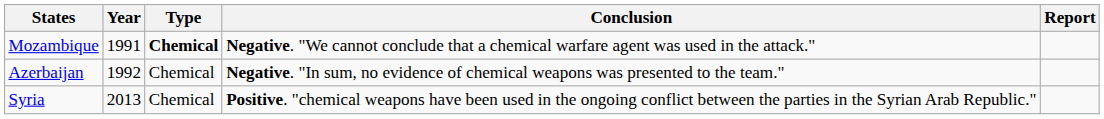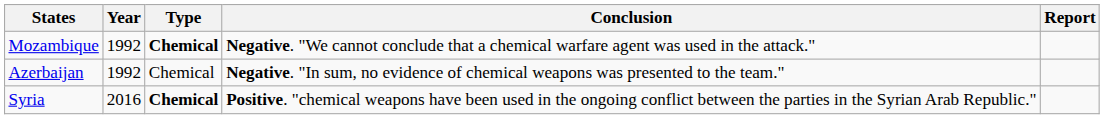Mozambique | Year: 1991 -> 1992
Syria | Year: 2013 -> 2016
Syria | Type: normal -> bold
